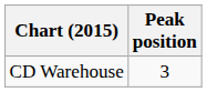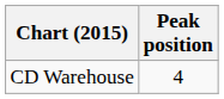CD Warehouse | Peak position: 3 -> 4
